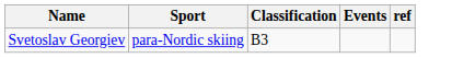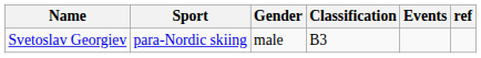+ column: Gender | male
